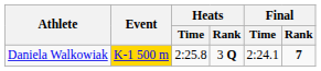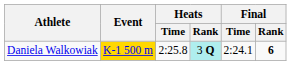Daniela Walkowiak | Heats / Rank: no background -> paleturquoise background
Daniela Walkowiak | Final / Rank: 7 -> 6
